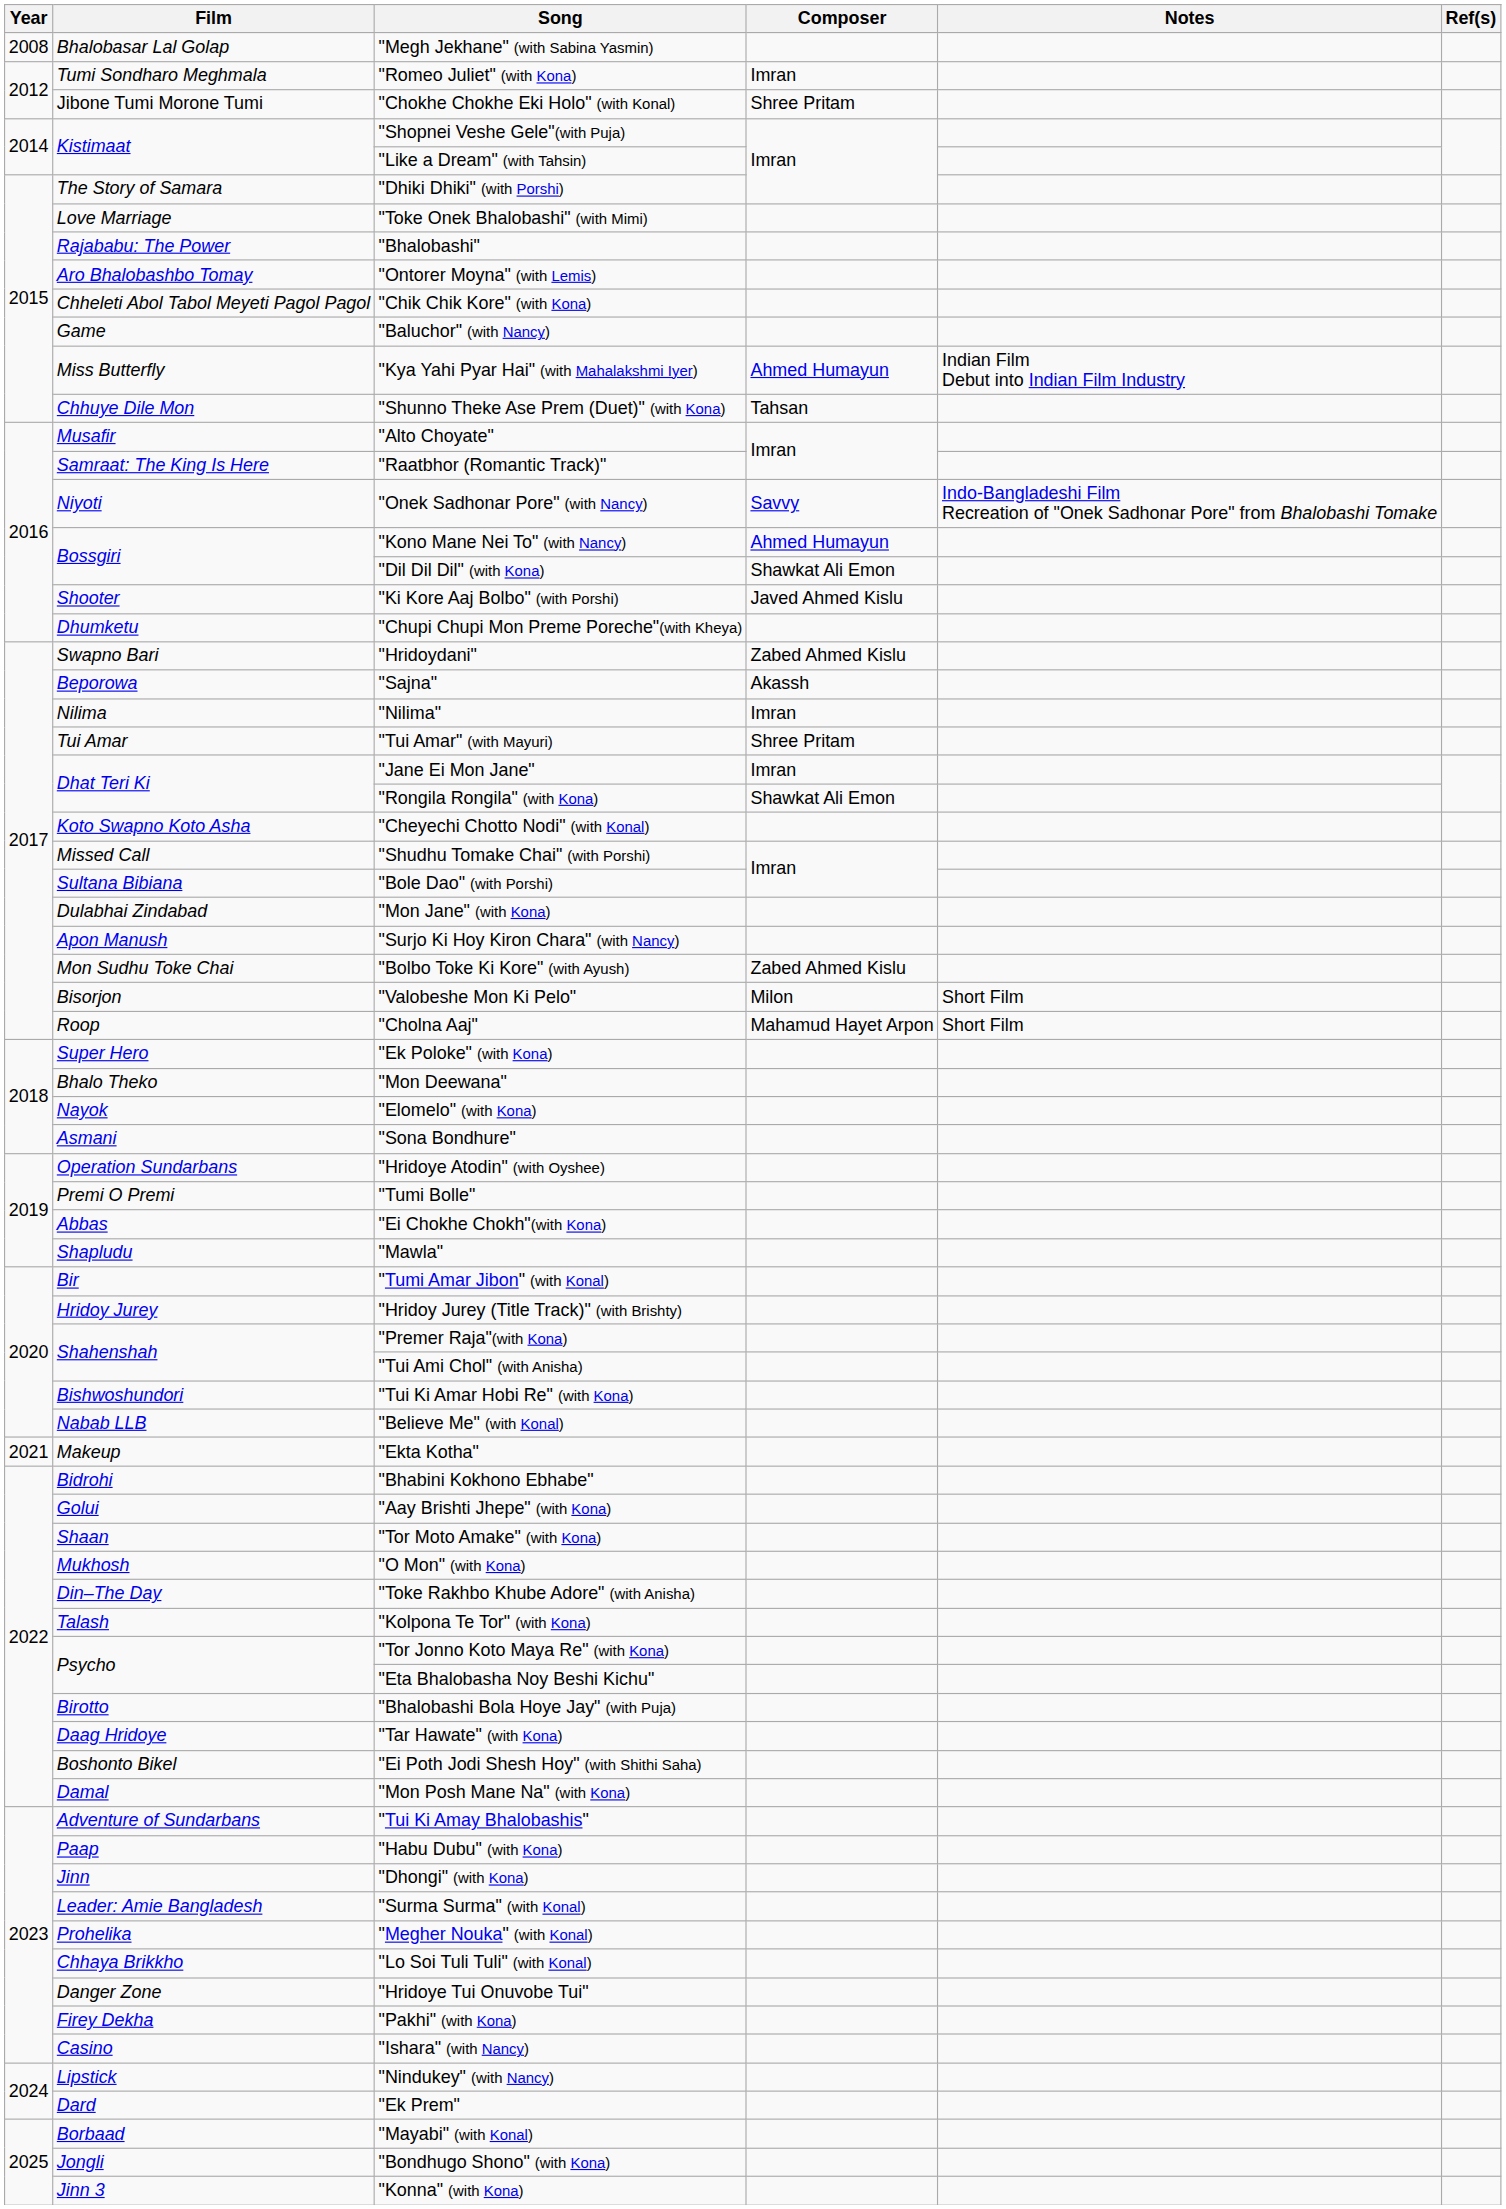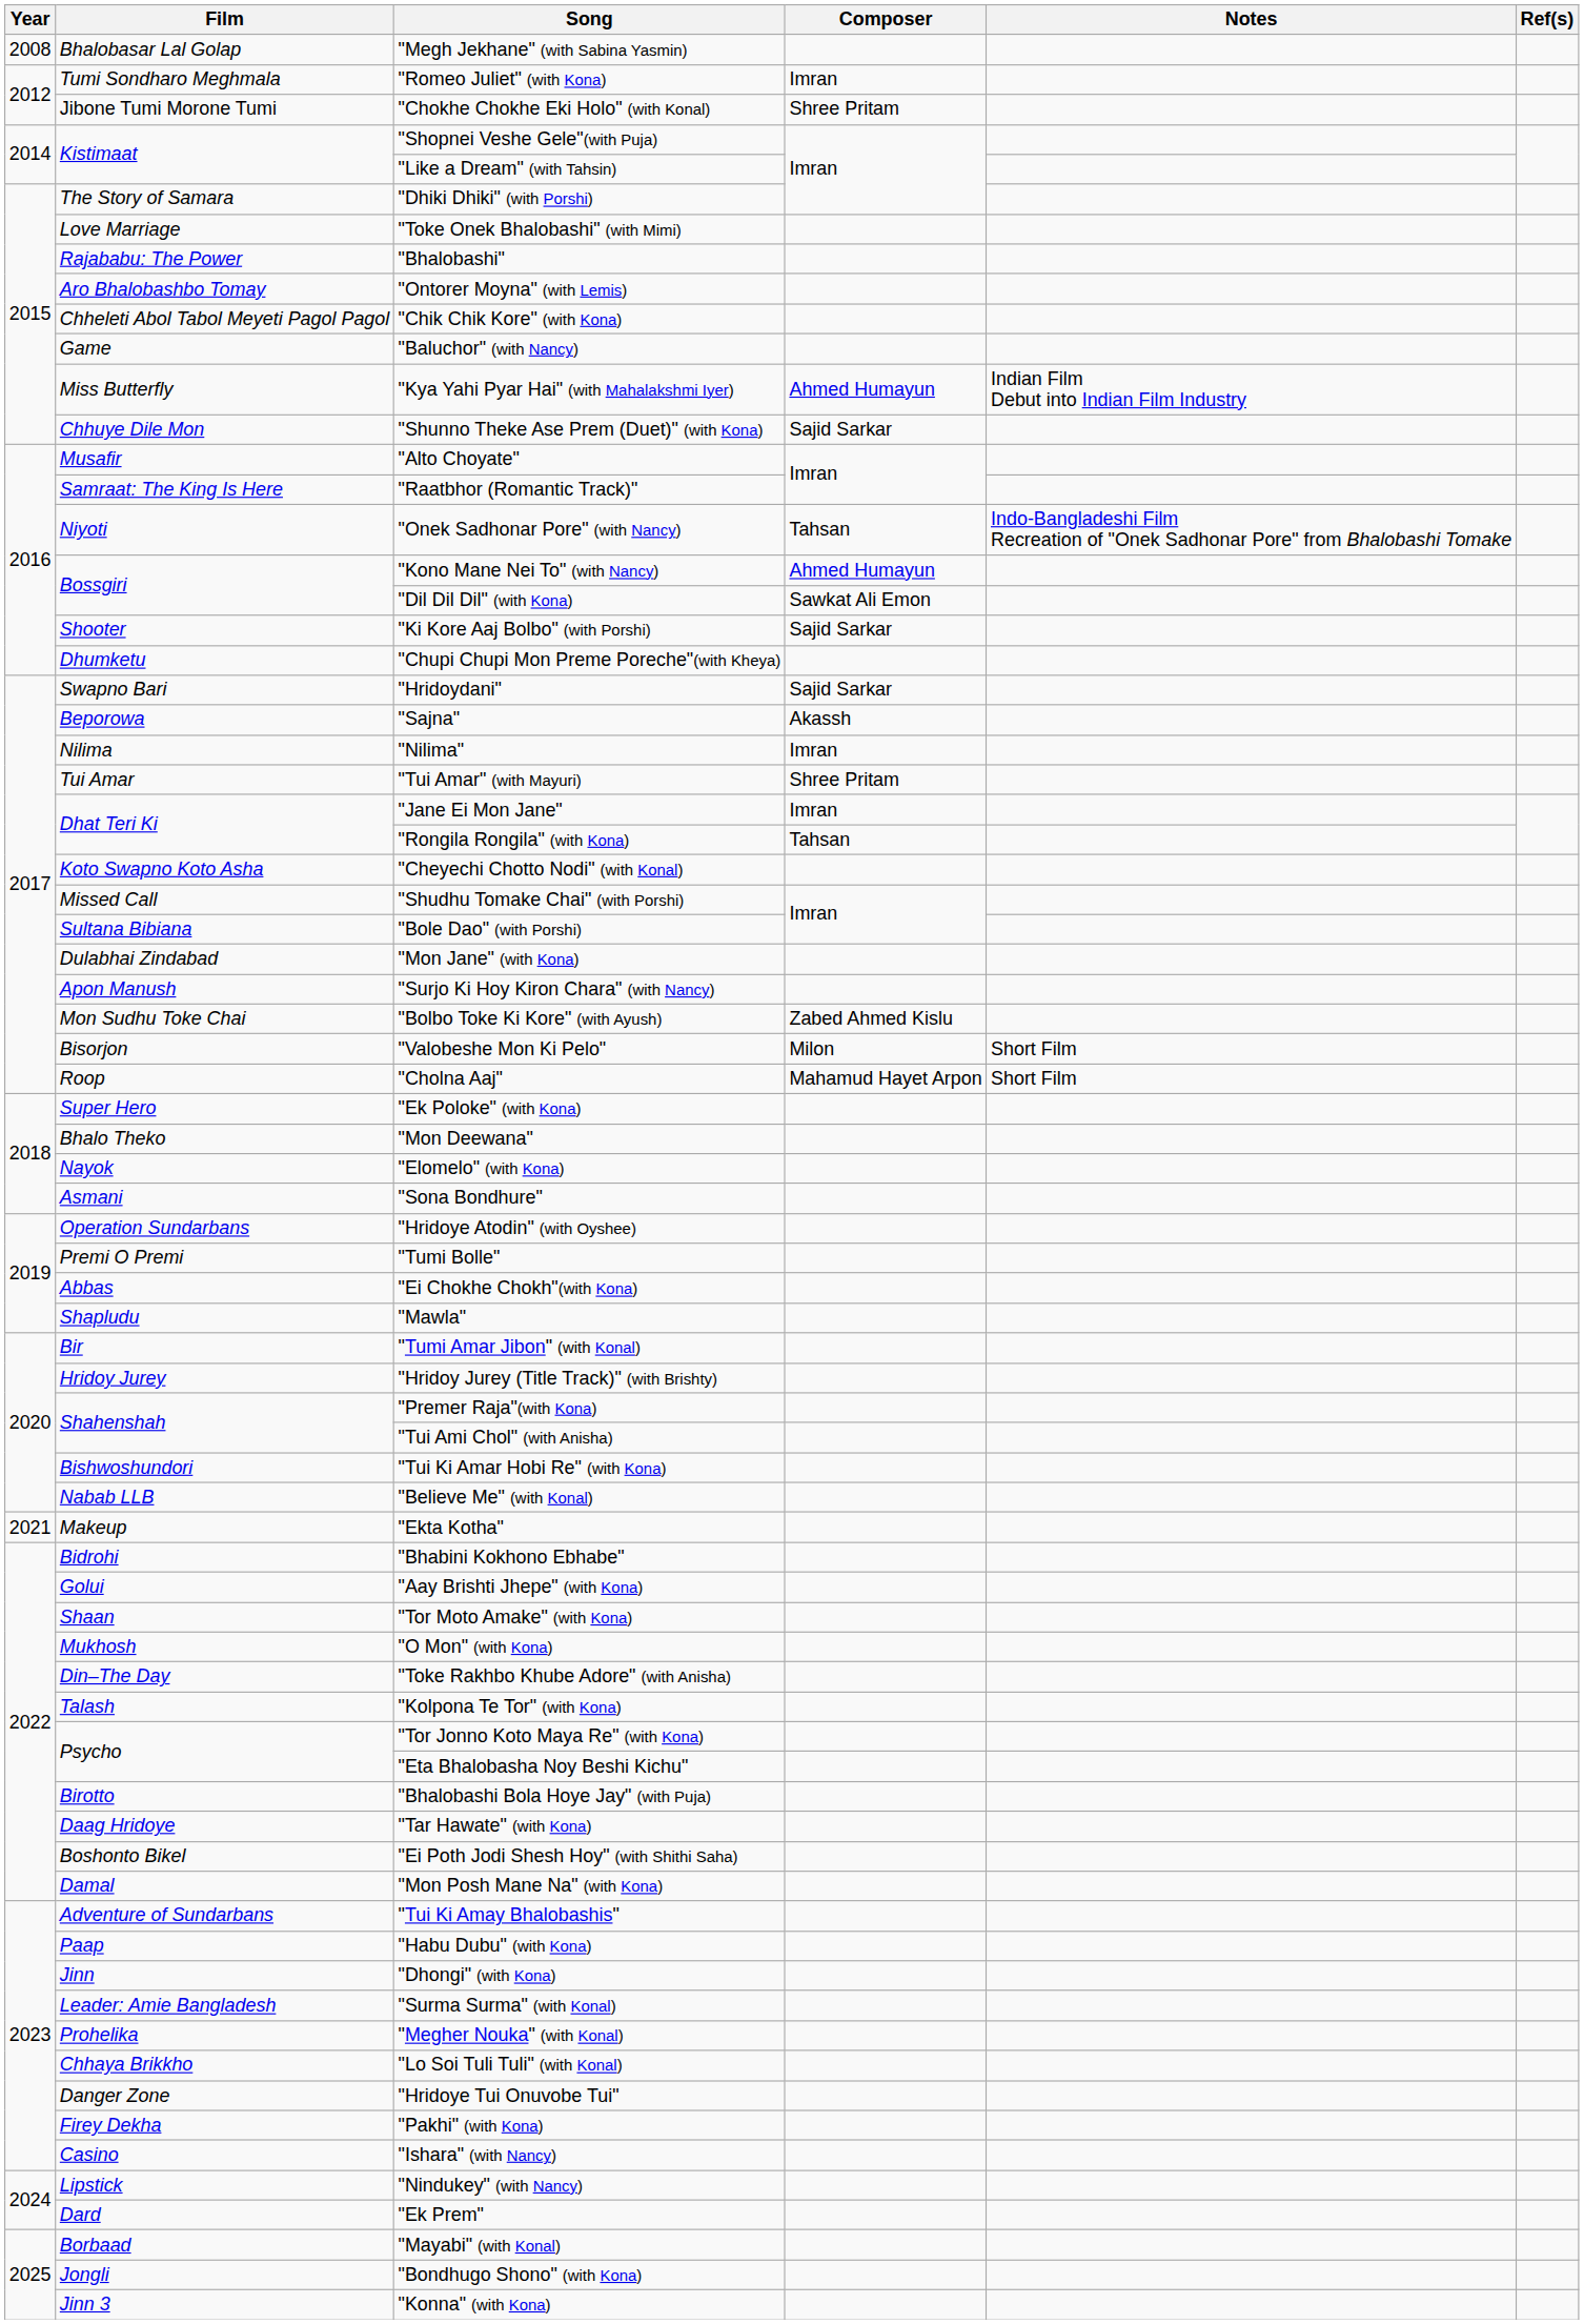"Shunno Theke Ase Prem (Duet)" (with Kona) | Composer: Tahsan -> Sajid Sarkar
"Onek Sadhonar Pore" (with Nancy) | Composer: Savvy -> Tahsan
"Dil Dil Dil" (with Kona) | Composer: Shawkat Ali Emon -> Sawkat Ali Emon
"Ki Kore Aaj Bolbo" (with Porshi) | Composer: Javed Ahmed Kislu -> Sajid Sarkar
"Hridoydani" | Composer: Zabed Ahmed Kislu -> Sajid Sarkar
"Rongila Rongila" (with Kona) | Composer: Shawkat Ali Emon -> Tahsan
